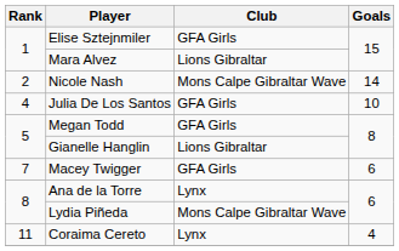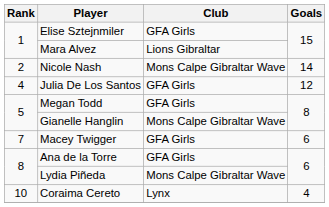Julia De Los Santos | Goals: 10 -> 12
Gianelle Hanglin | Club: Lions Gibraltar -> Mons Calpe Gibraltar Wave
Ana de la Torre | Club: Lynx -> GFA Girls
Coraima Cereto | Rank: 11 -> 10
